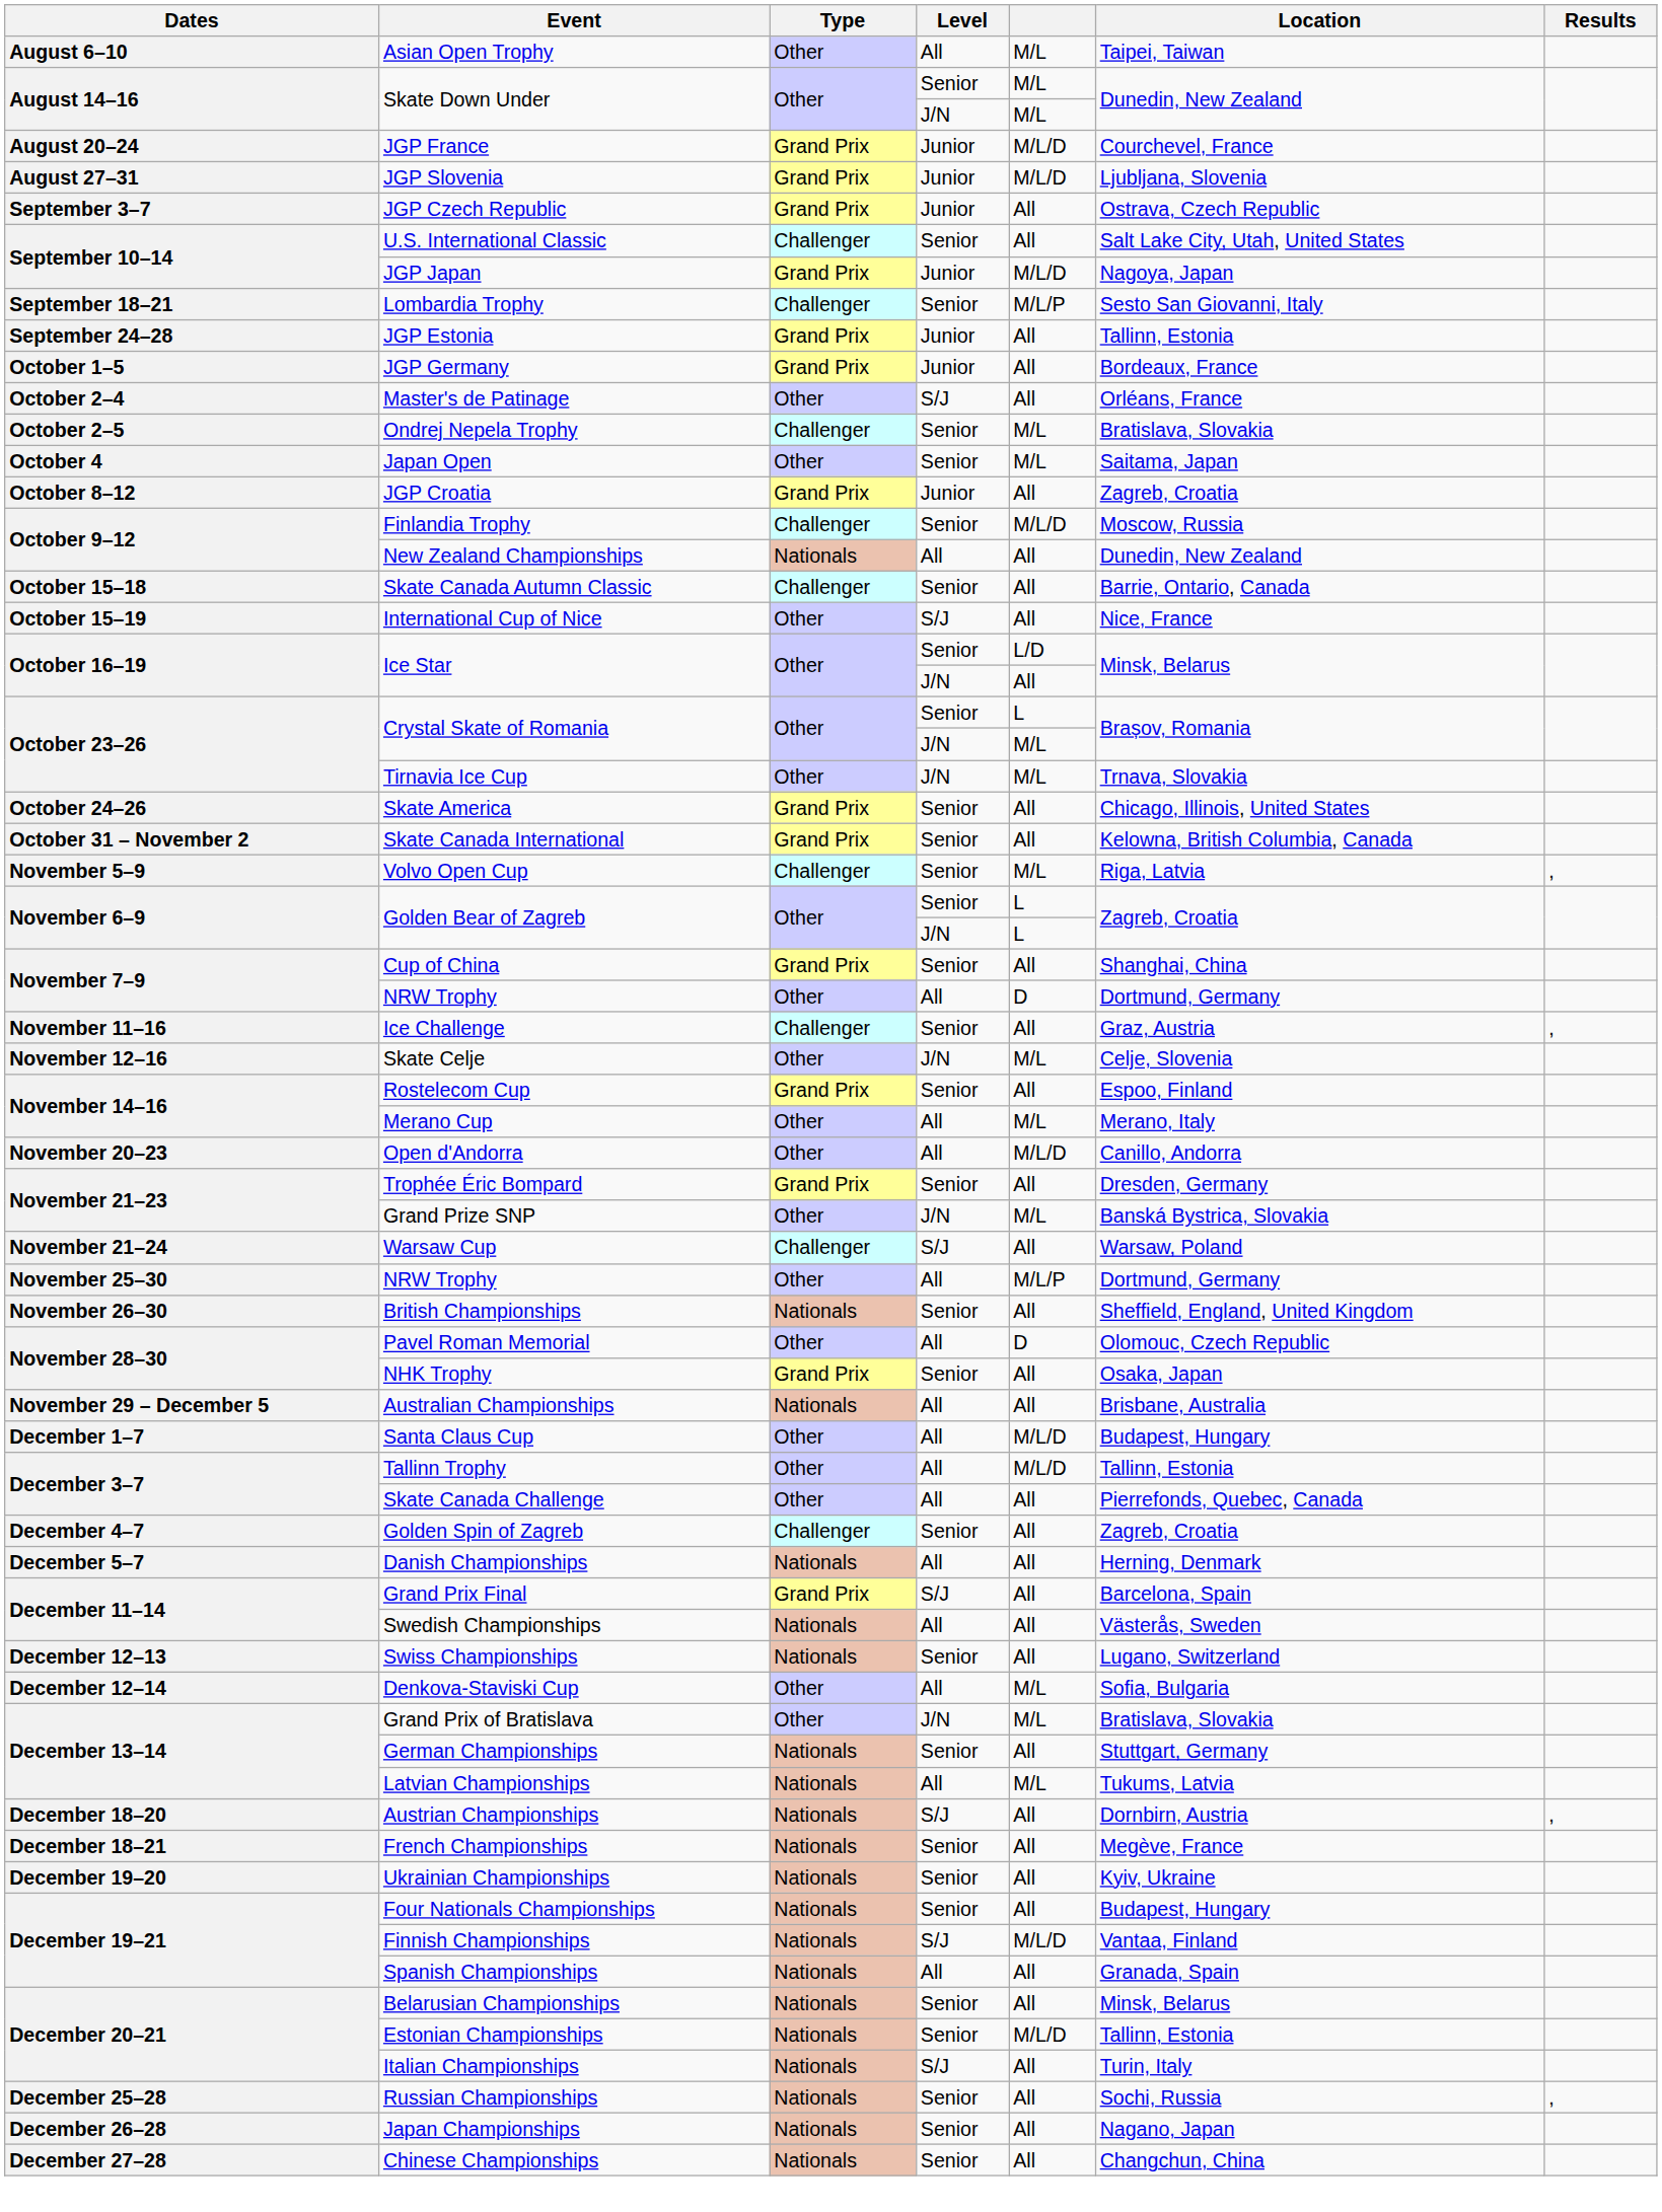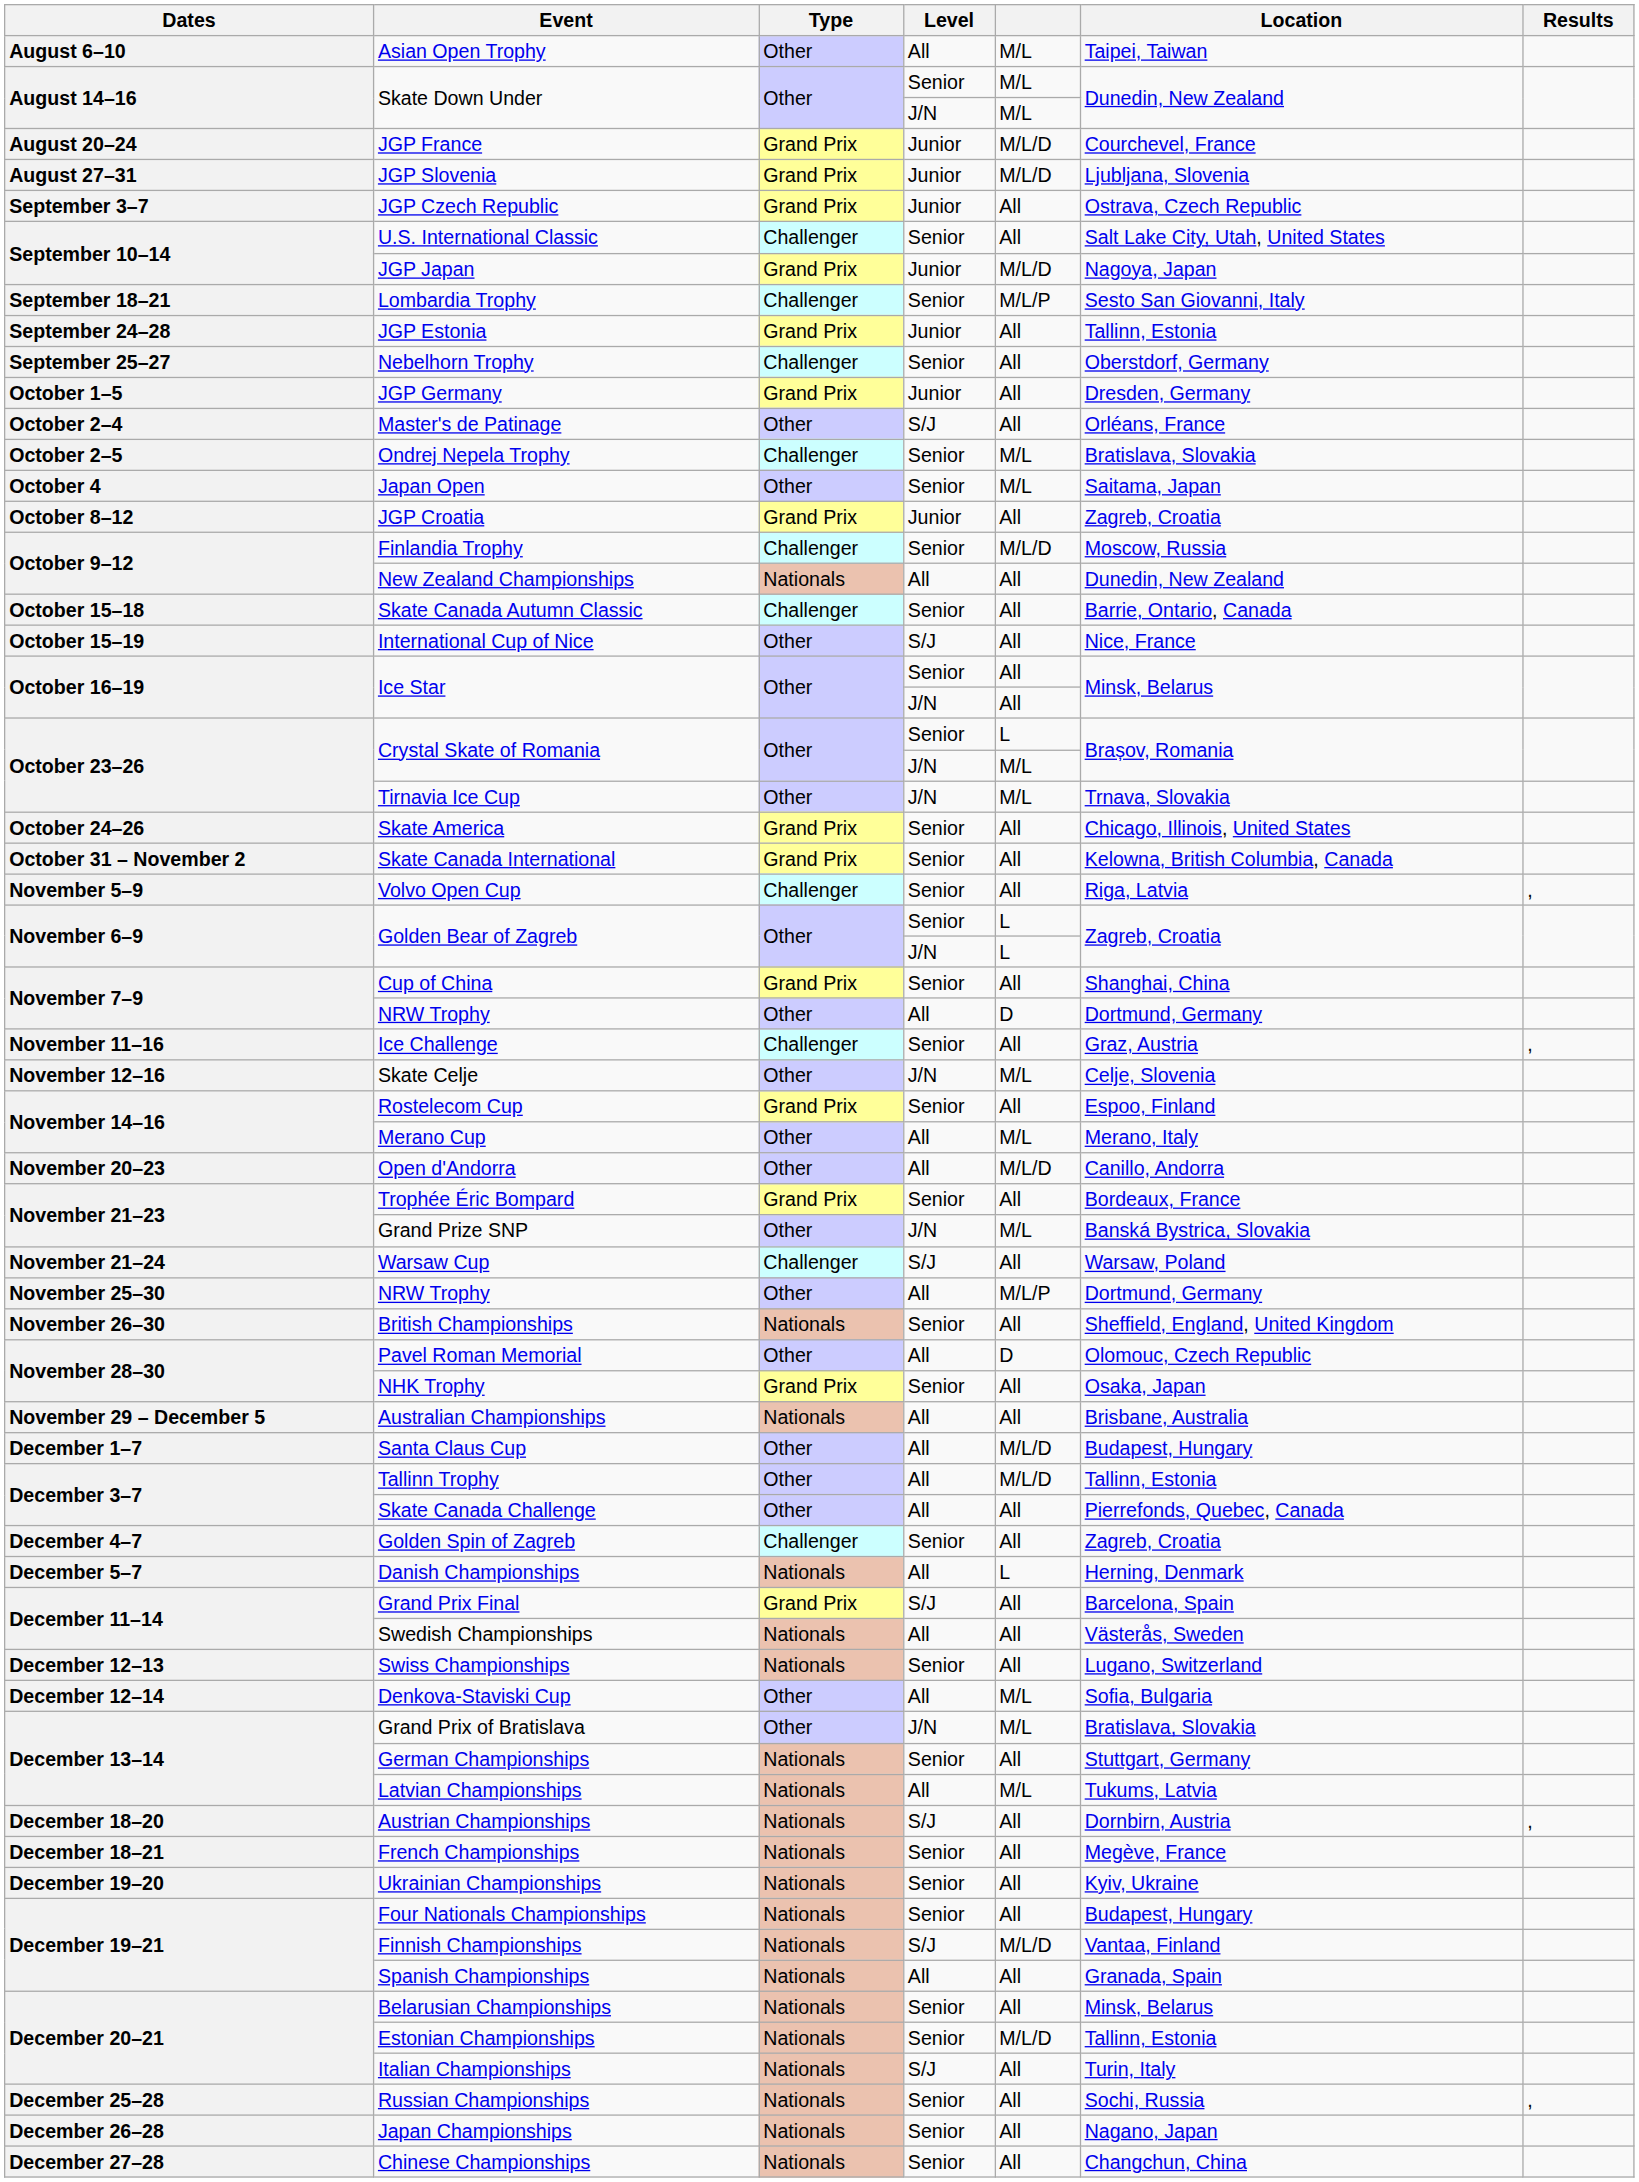+ row: September 25–27 | Nebelhorn Trophy | Challenger | Senior | All | Oberstdorf, Germany
JGP Germany | Location: Bordeaux, France -> Dresden, Germany
Ice Star / Senior | column 5: L/D -> All
Volvo Open Cup | column 5: M/L -> All
Trophée Éric Bompard | Location: Dresden, Germany -> Bordeaux, France
Danish Championships | column 5: All -> L
